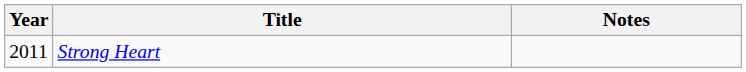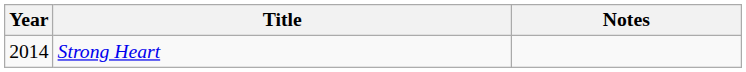Strong Heart | Year: 2011 -> 2014
